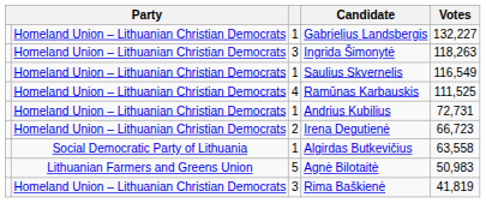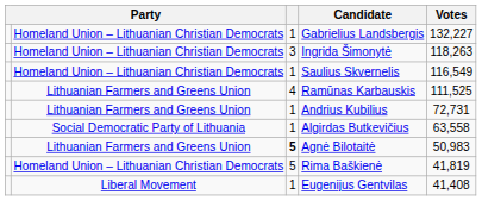Ramūnas Karbauskis | column 2: Homeland Union – Lithuanian Christian Democrats -> Lithuanian Farmers and Greens Union
Andrius Kubilius | column 2: Homeland Union – Lithuanian Christian Democrats -> Lithuanian Farmers and Greens Union
- row: Homeland Union – Lithuanian Christian Democrats | 2 | Irena Degutienė | 66,723
Agnė Bilotaitė | column 3: normal -> bold
Rima Baškienė | column 3: 3 -> 5
+ row: Liberal Movement | 1 | Eugenijus Gentvilas | 41,408
